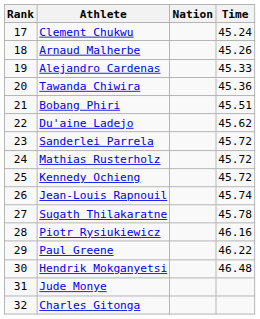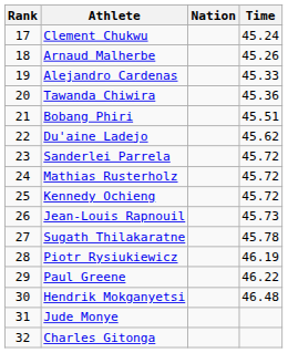Jean-Louis Rapnouil | Time: 45.74 -> 45.73
Piotr Rysiukiewicz | Time: 46.16 -> 46.19
